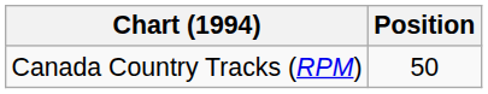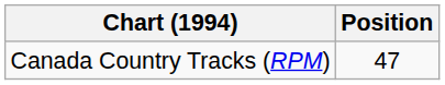Canada Country Tracks (RPM) | Position: 50 -> 47
